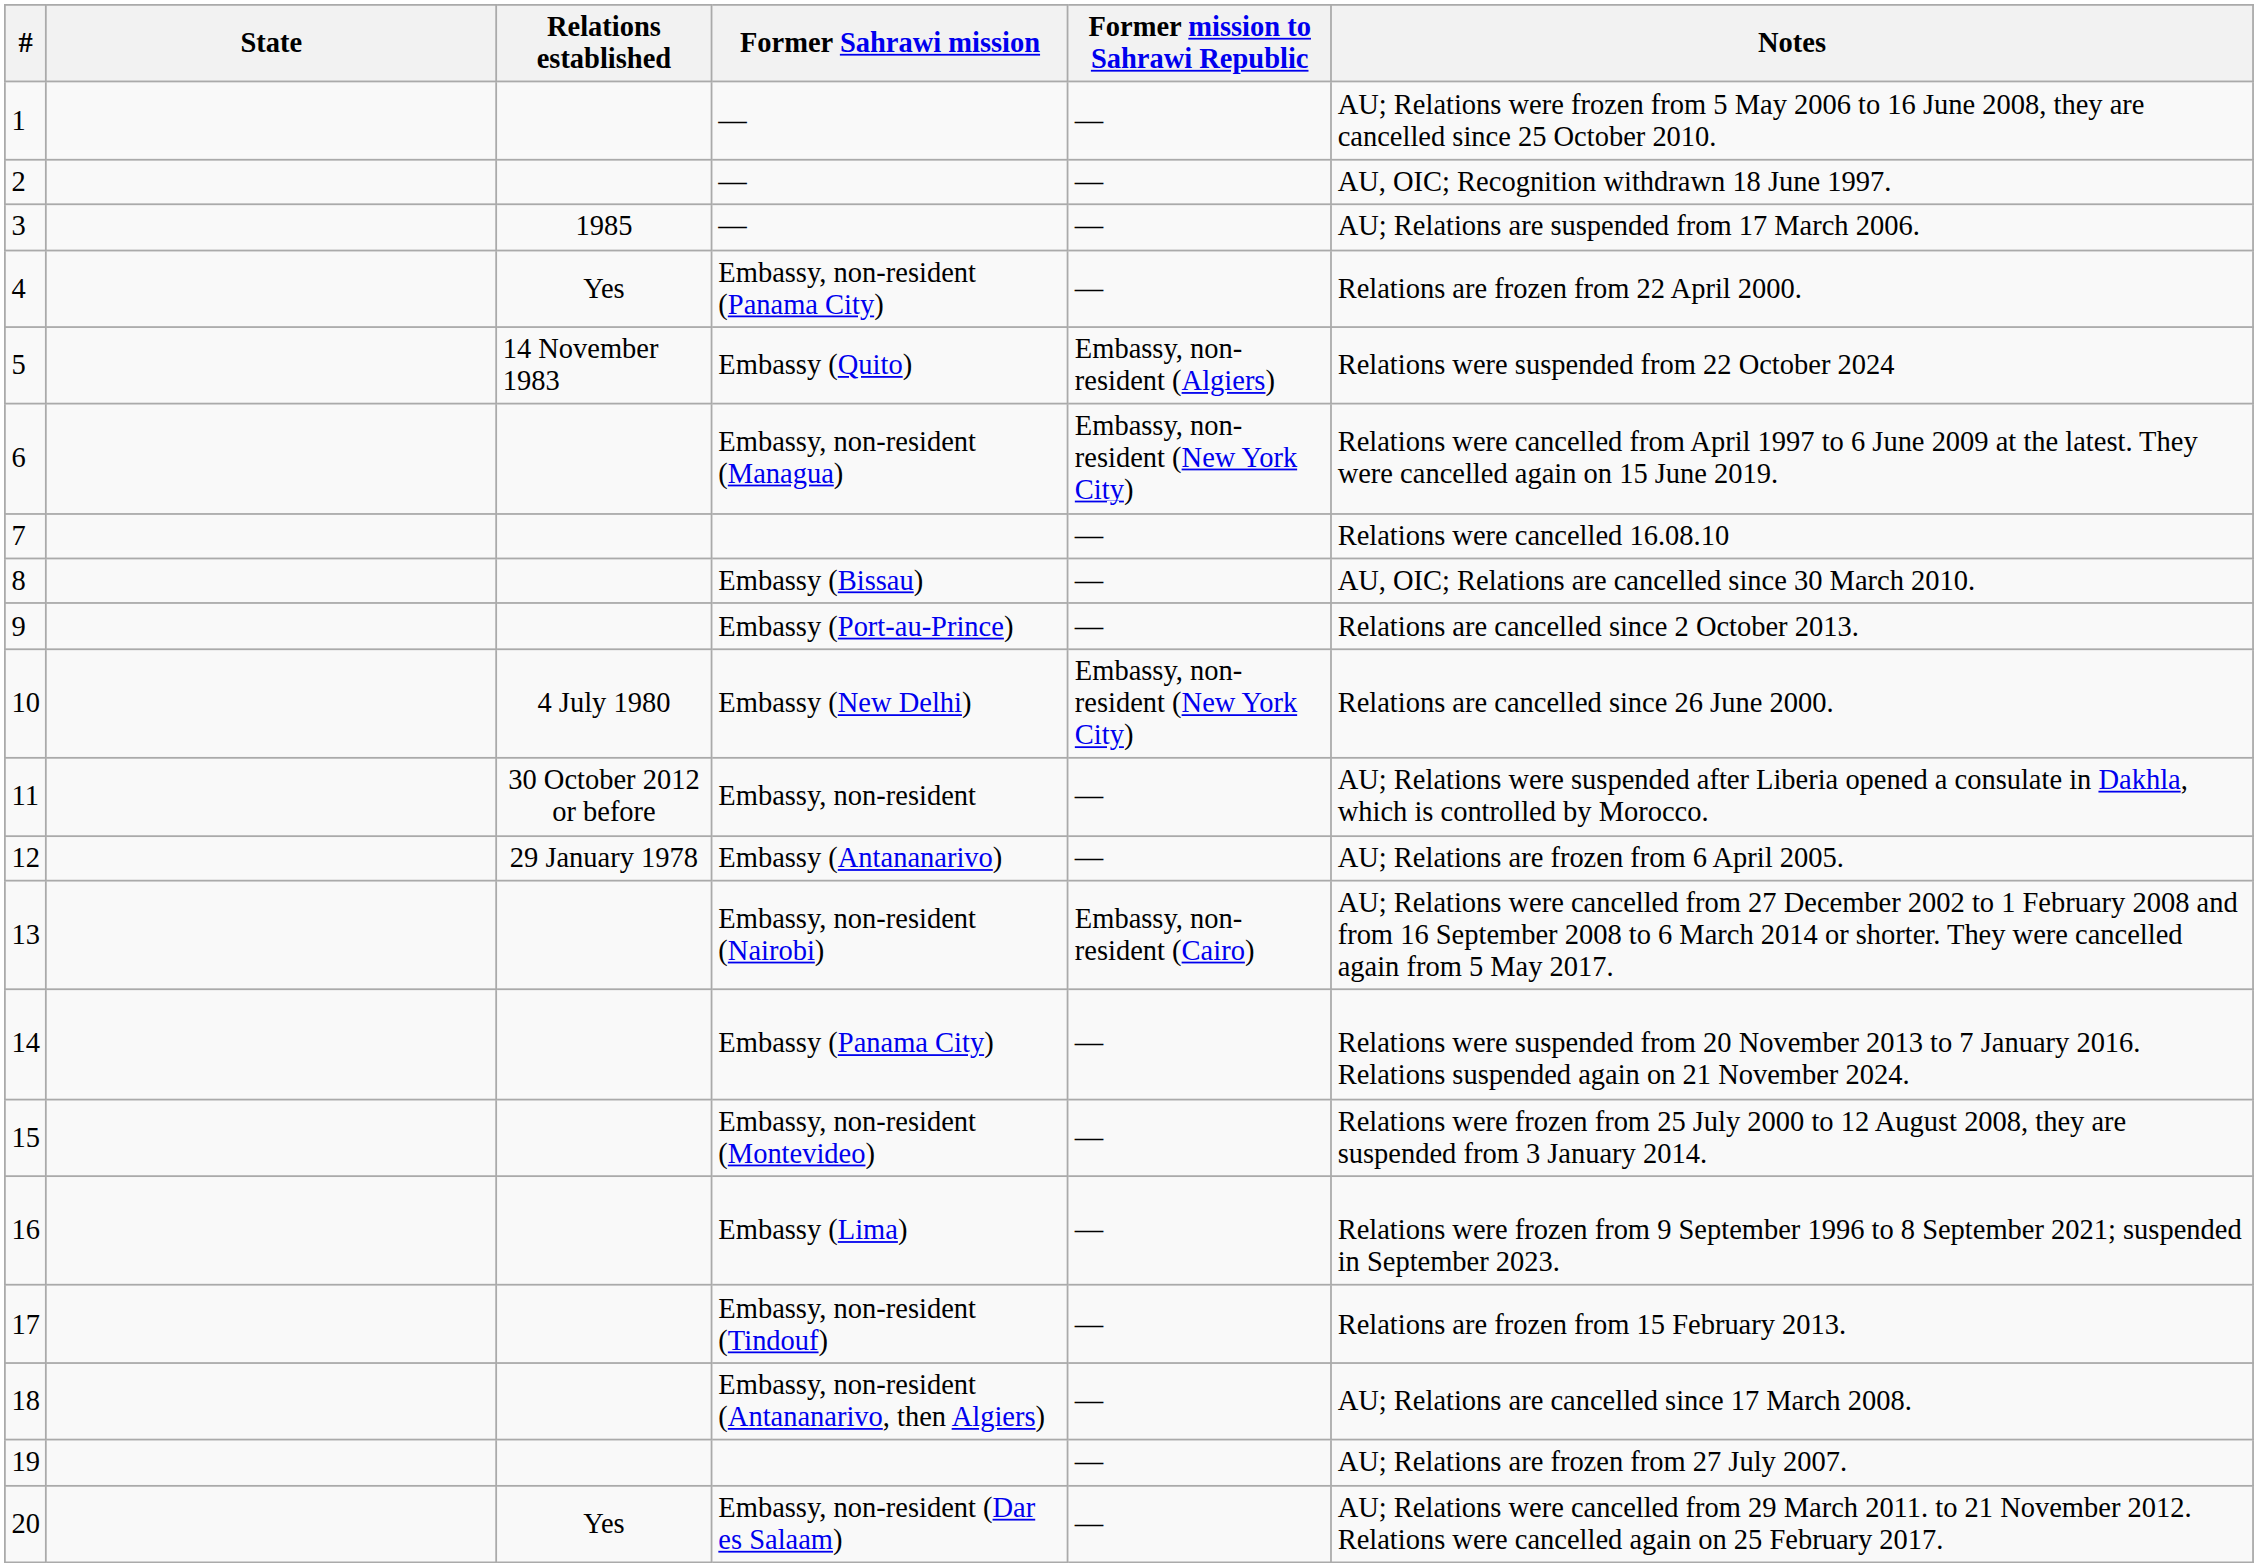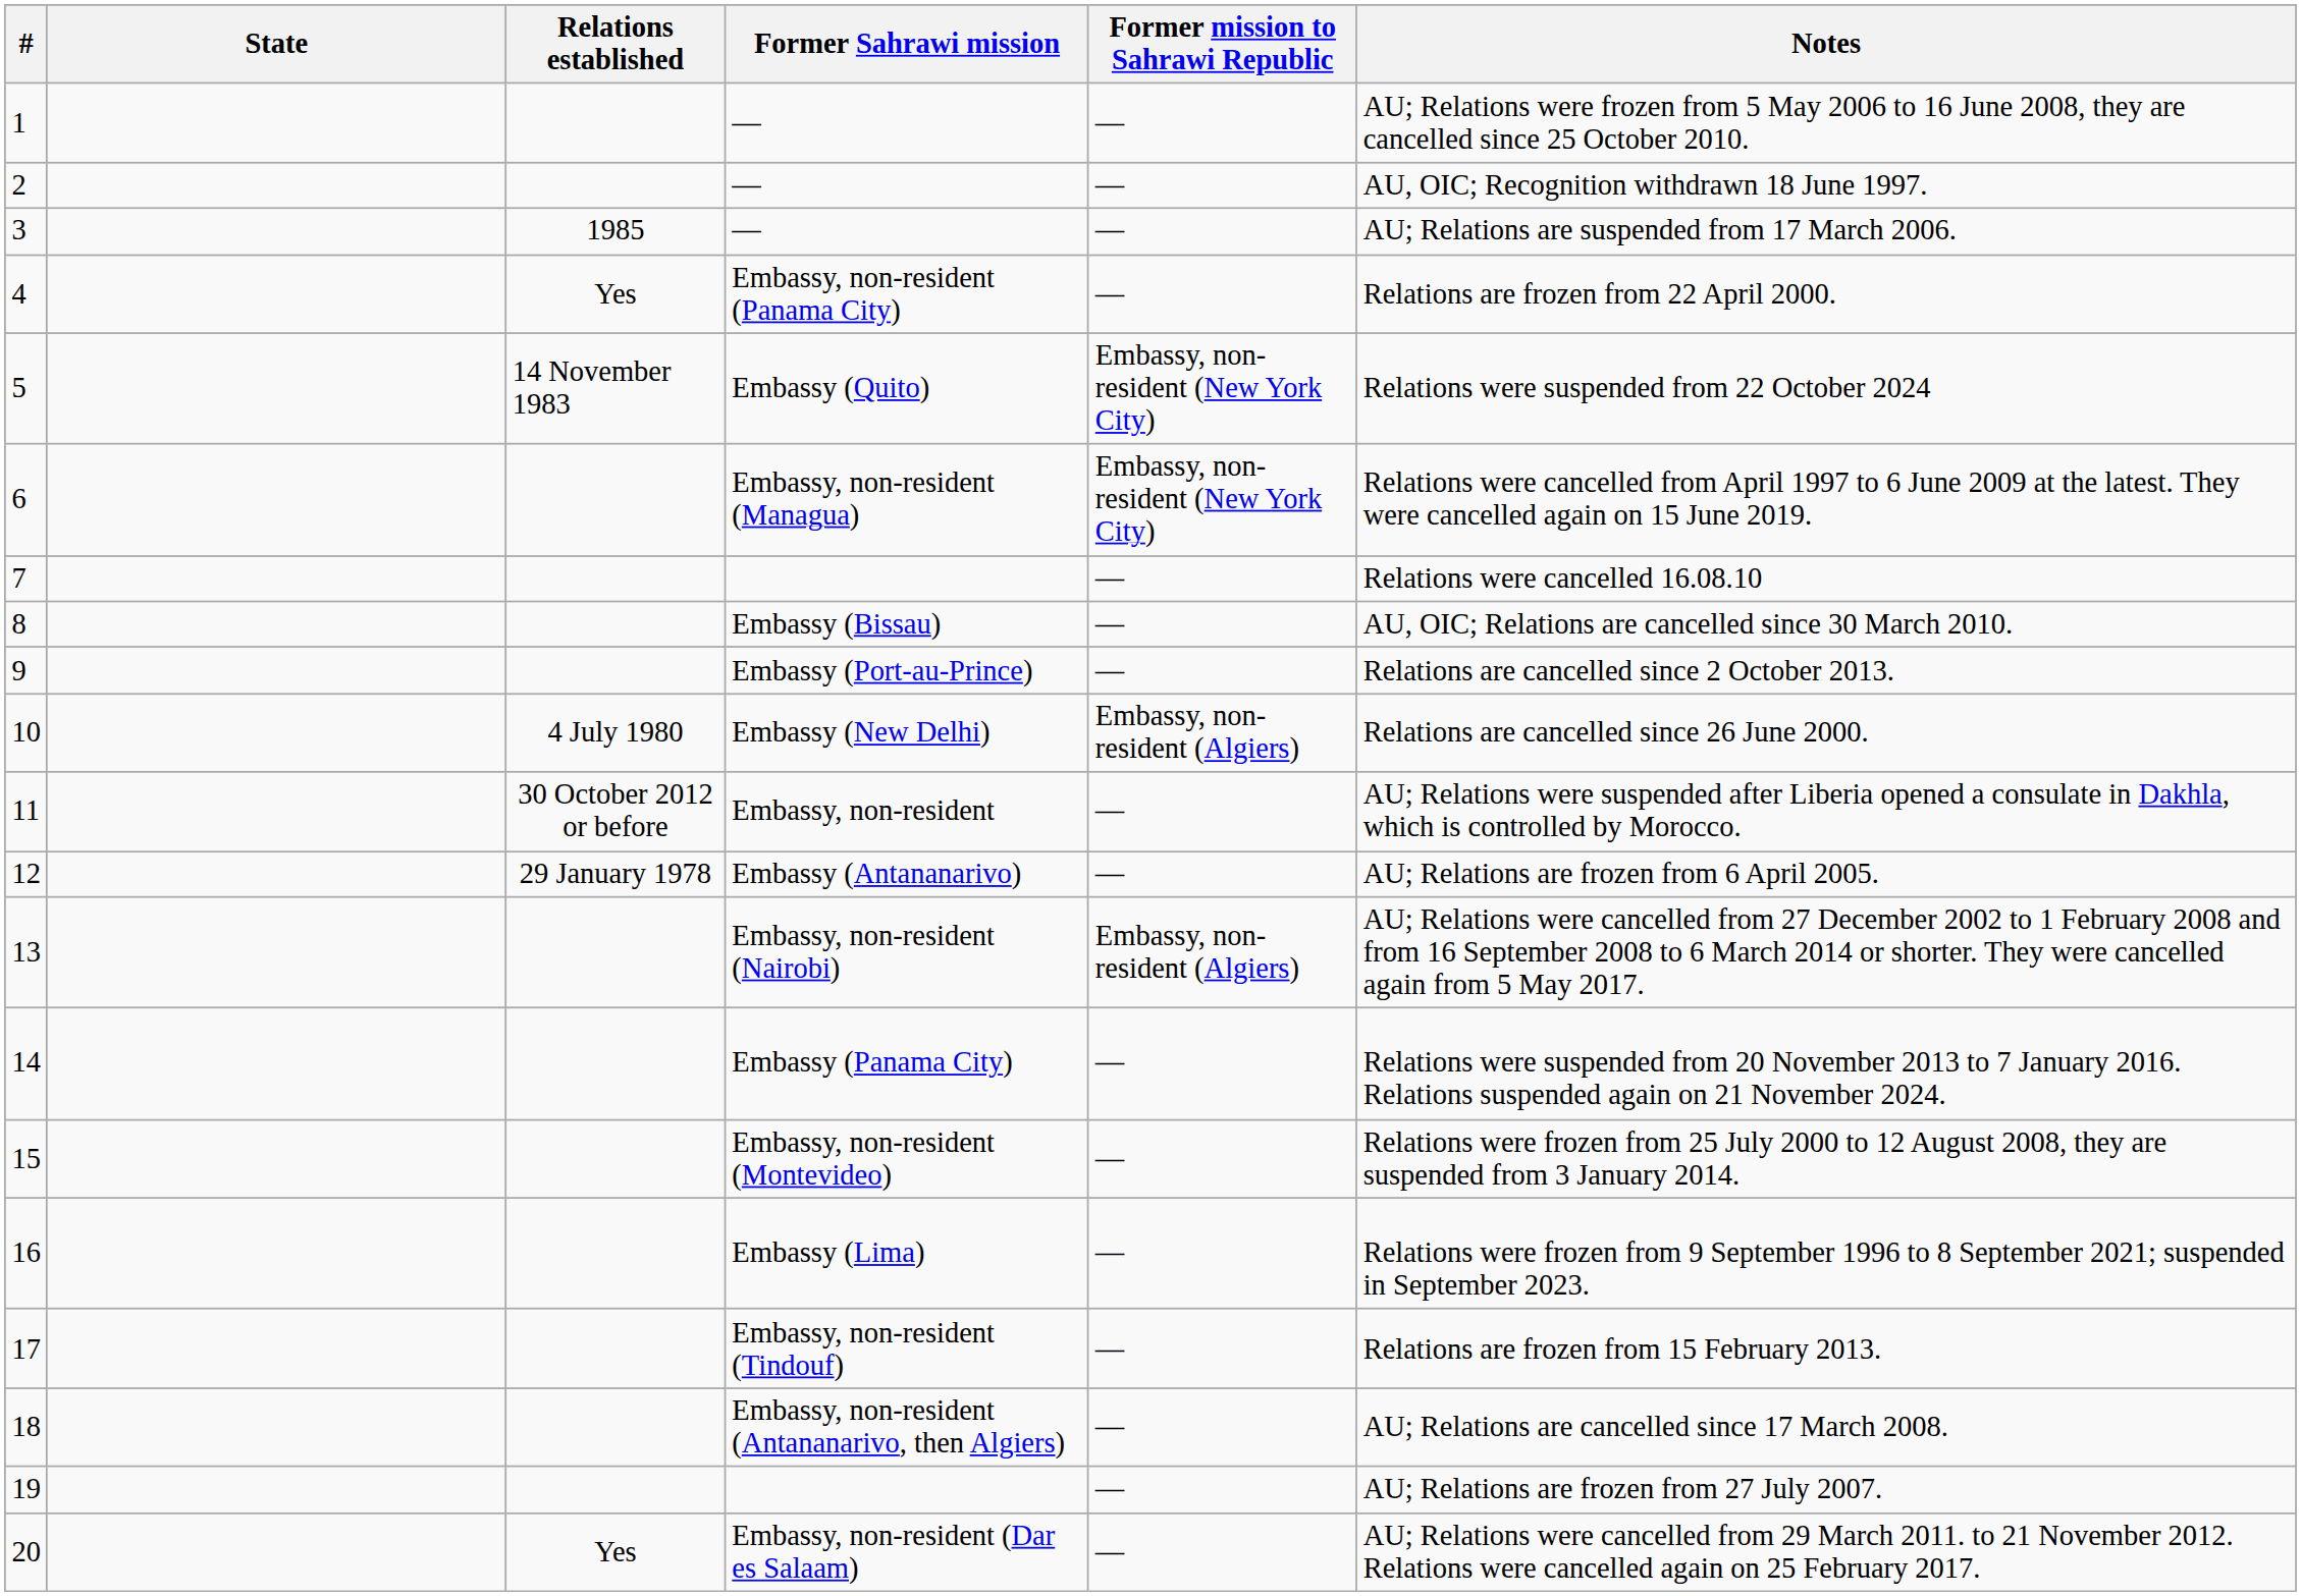5 | Former mission to Sahrawi Republic: Embassy, non-resident (Algiers) -> Embassy, non-resident (New York City)
10 | Former mission to Sahrawi Republic: Embassy, non-resident (New York City) -> Embassy, non-resident (Algiers)
13 | Former mission to Sahrawi Republic: Embassy, non-resident (Cairo) -> Embassy, non-resident (Algiers)
